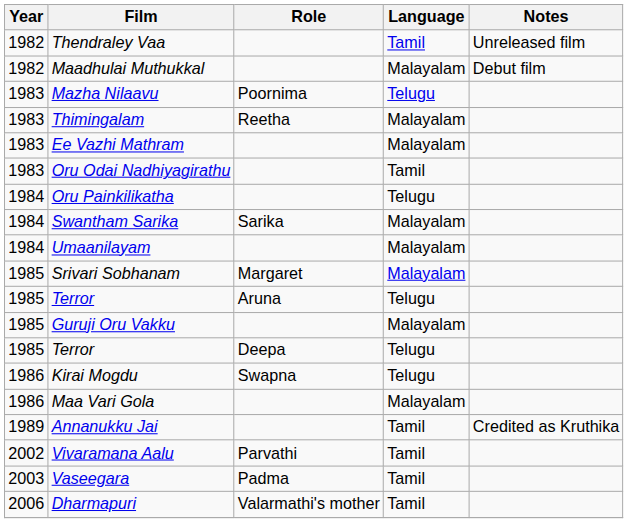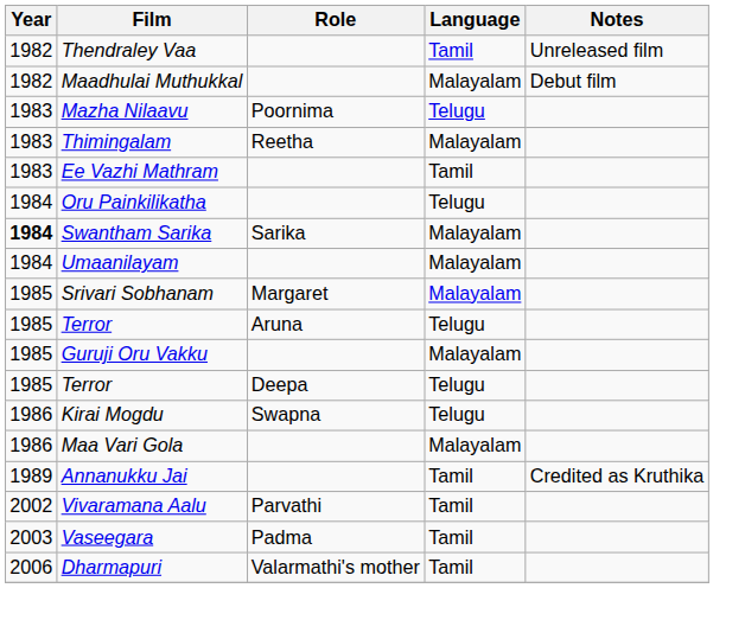Ee Vazhi Mathram | Language: Malayalam -> Tamil
- row: 1983 | Oru Odai Nadhiyagirathu | Tamil
Swantham Sarika | Year: normal -> bold
